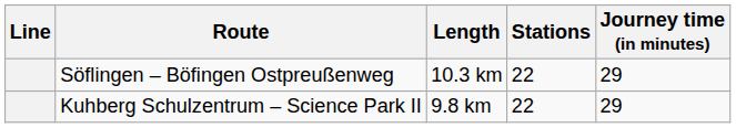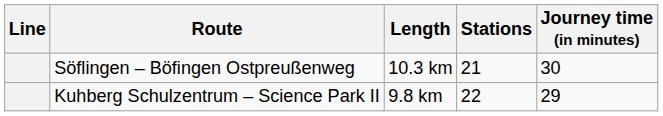Söflingen – Böfingen Ostpreußenweg | Stations: 22 -> 21
Söflingen – Böfingen Ostpreußenweg | Journey time (in minutes): 29 -> 30
